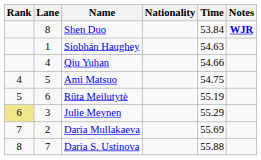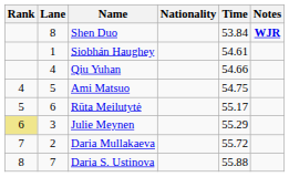Siobhán Haughey | Time: 54.63 -> 54.61
Rūta Meilutytė | Time: 55.19 -> 55.17
Daria Mullakaeva | Time: 55.69 -> 55.72
